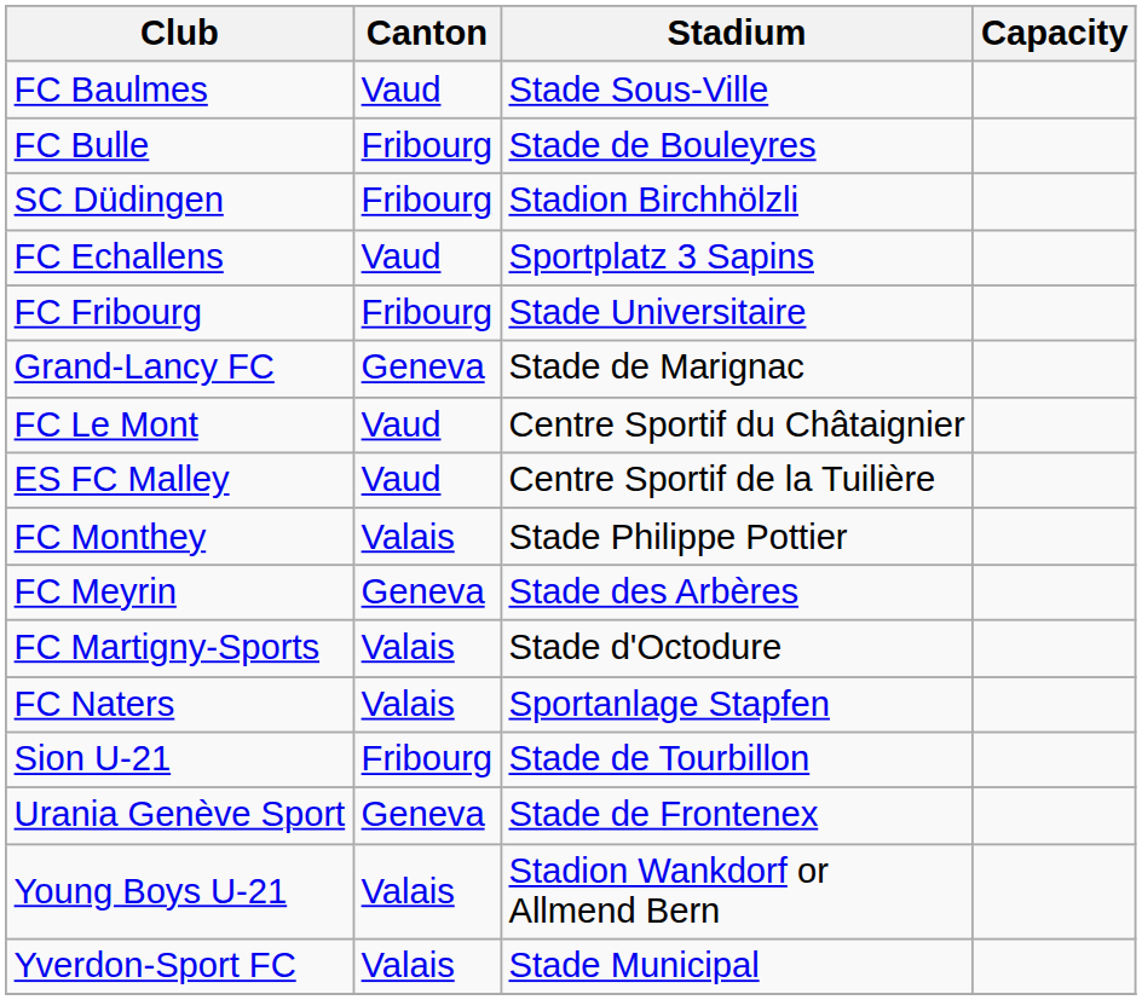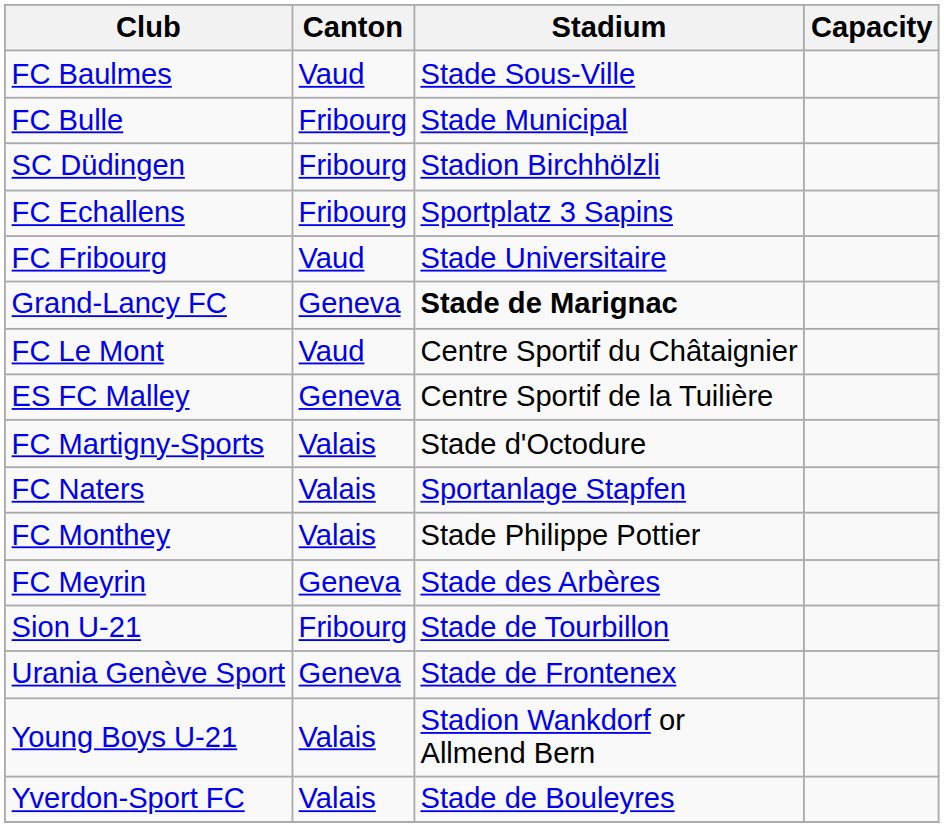FC Bulle | Stadium: Stade de Bouleyres -> Stade Municipal
FC Echallens | Canton: Vaud -> Fribourg
FC Fribourg | Canton: Fribourg -> Vaud
Grand-Lancy FC | Stadium: normal -> bold
ES FC Malley | Canton: Vaud -> Geneva
rows swapped: FC Martigny-Sports <-> FC Monthey
rows swapped: FC Meyrin <-> FC Naters
Yverdon-Sport FC | Stadium: Stade Municipal -> Stade de Bouleyres
